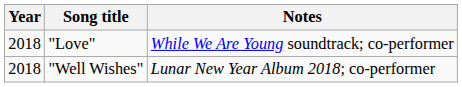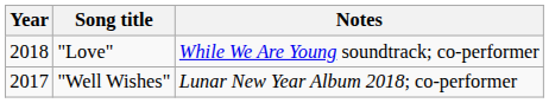"Well Wishes" | Year: 2018 -> 2017
